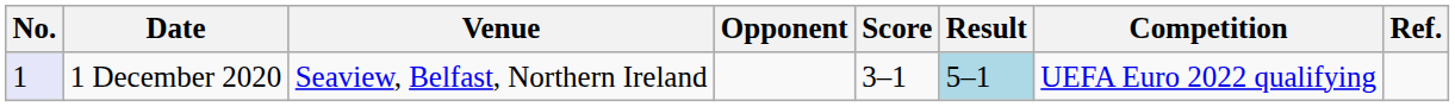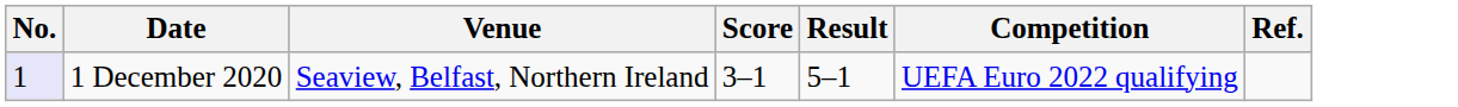- column: Opponent
1 December 2020 | Result: lightblue background -> no background
